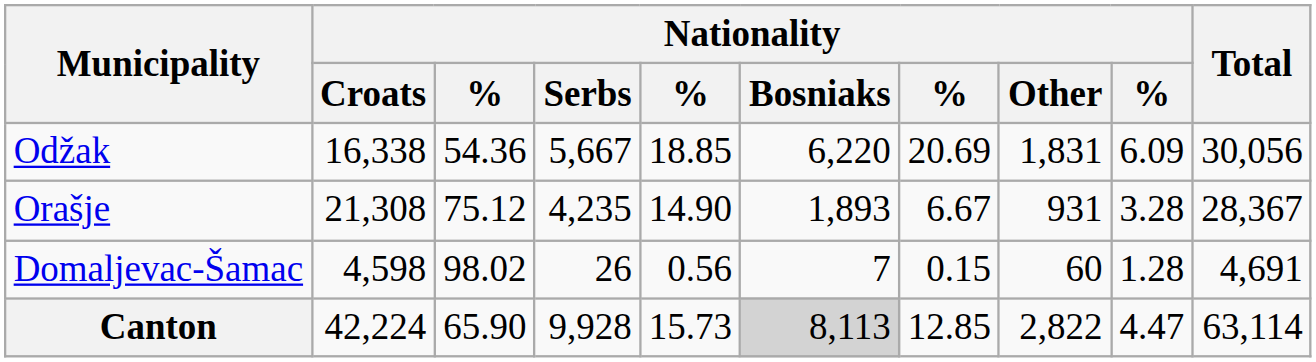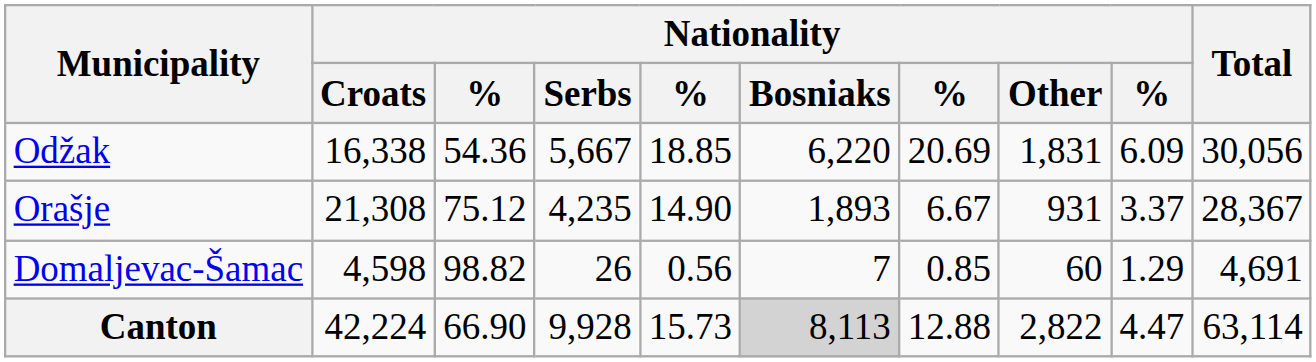Orašje | column 9: 3.28 -> 3.37
Domaljevac-Šamac | column 3: 98.02 -> 98.82
Domaljevac-Šamac | column 7: 0.15 -> 0.85
Domaljevac-Šamac | column 9: 1.28 -> 1.29
Canton | column 3: 65.90 -> 66.90
Canton | column 7: 12.85 -> 12.88
